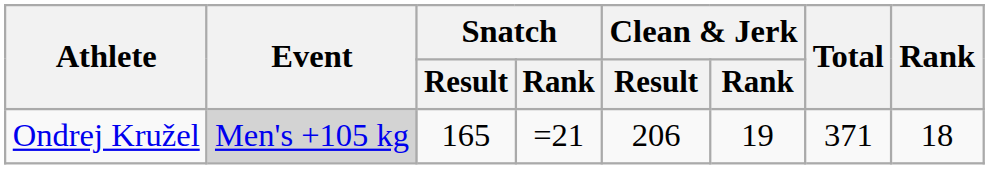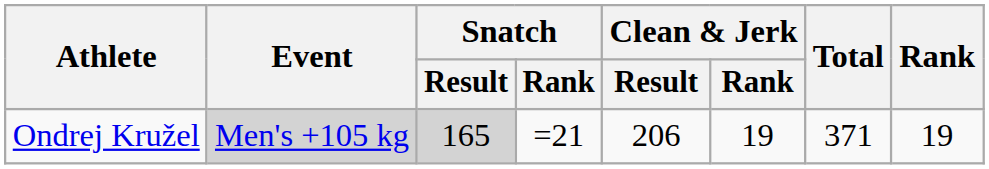Ondrej Kružel | Snatch / Result: no background -> lightgrey background
Ondrej Kružel | Rank: 18 -> 19
